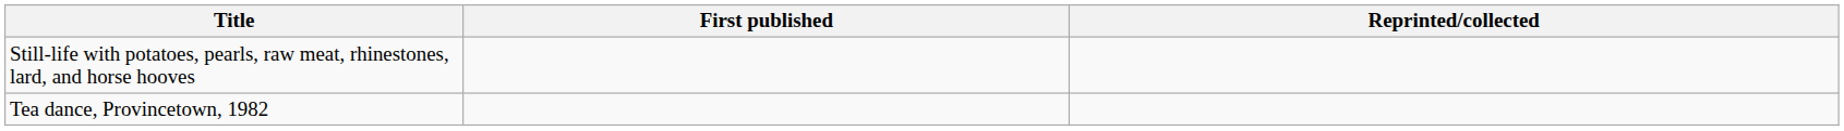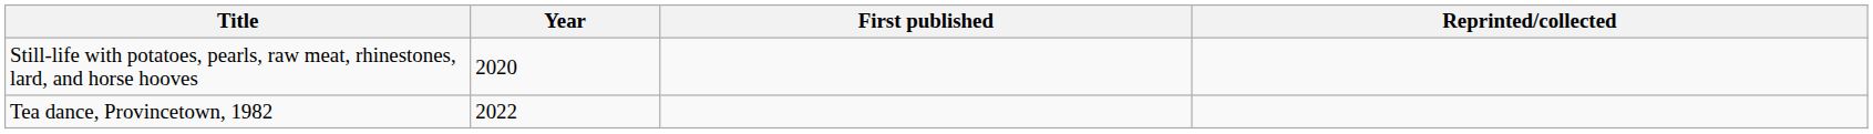+ column: Year | 2020 | 2022
